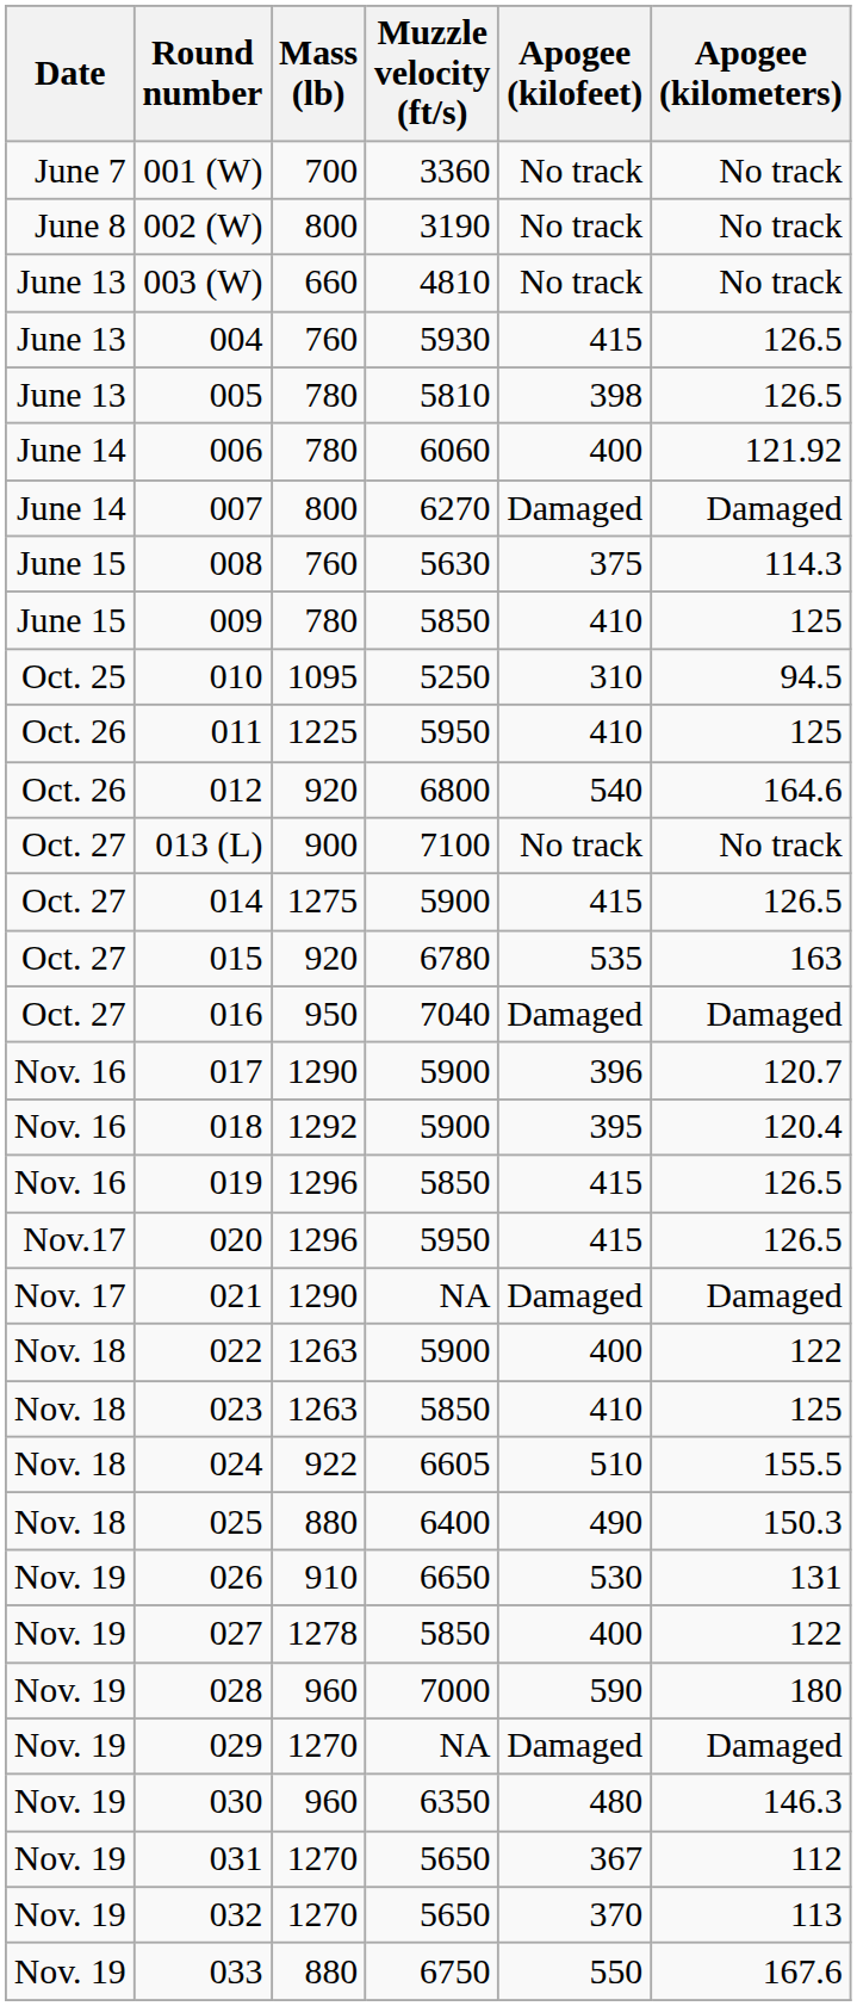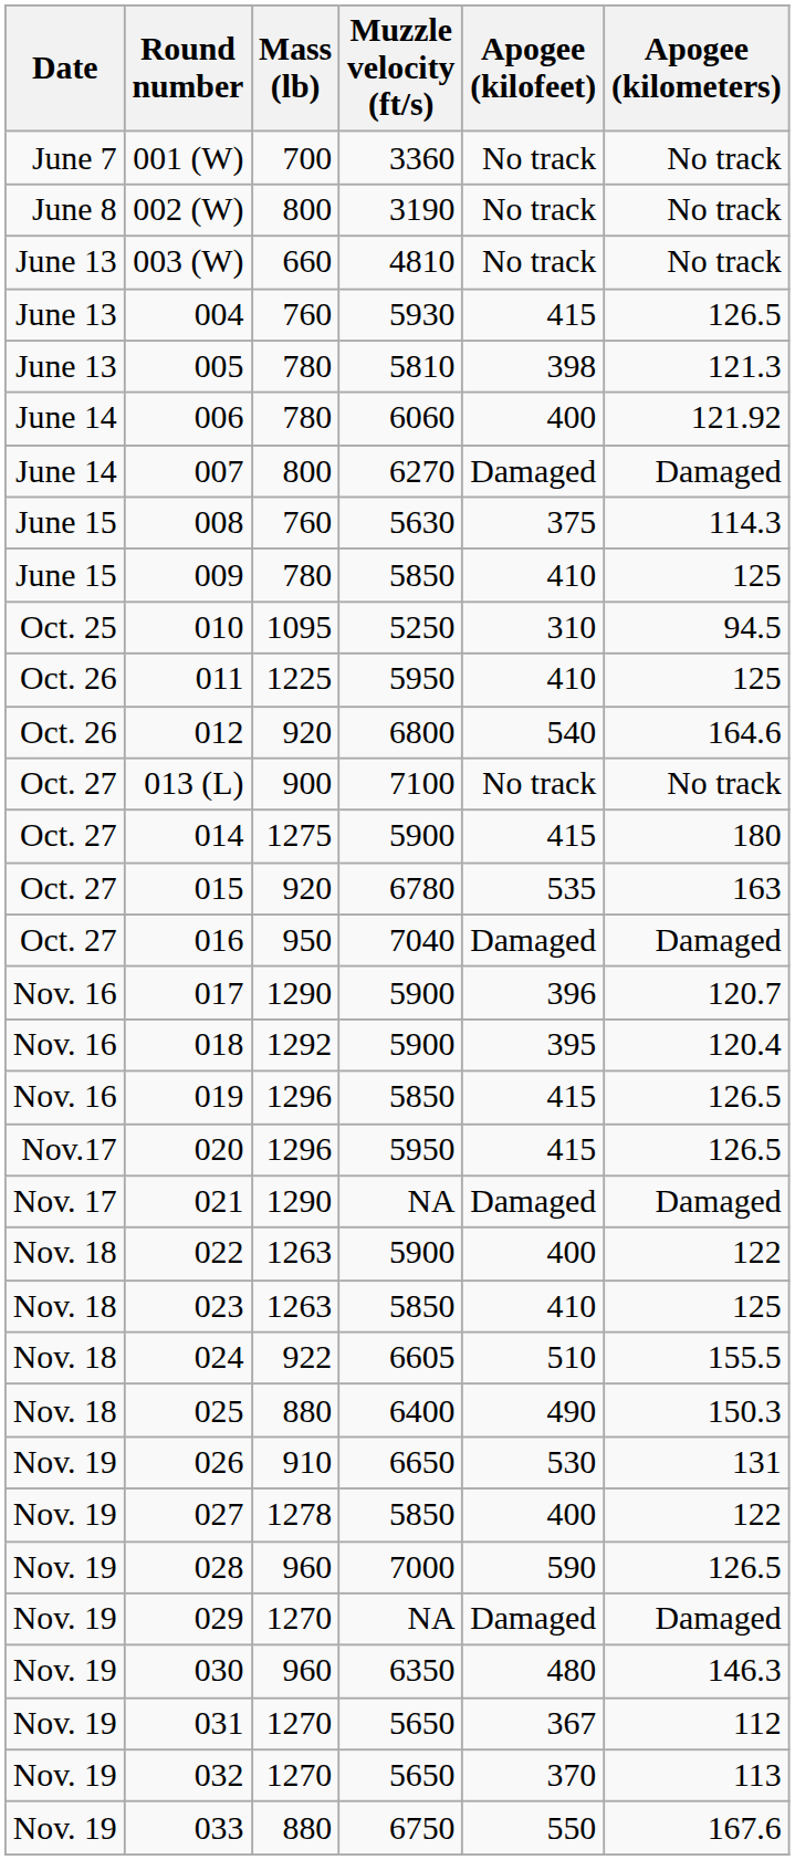005 | Apogee (kilometers): 126.5 -> 121.3
014 | Apogee (kilometers): 126.5 -> 180
028 | Apogee (kilometers): 180 -> 126.5
